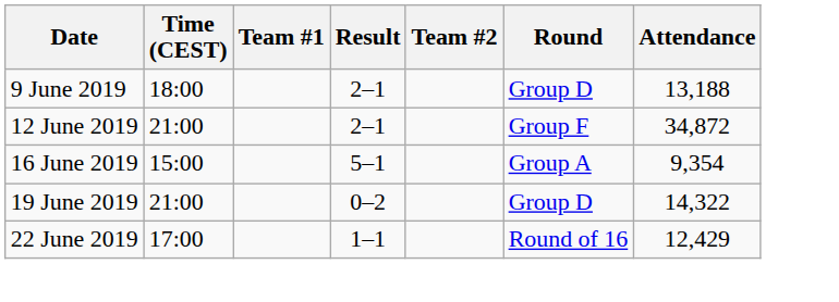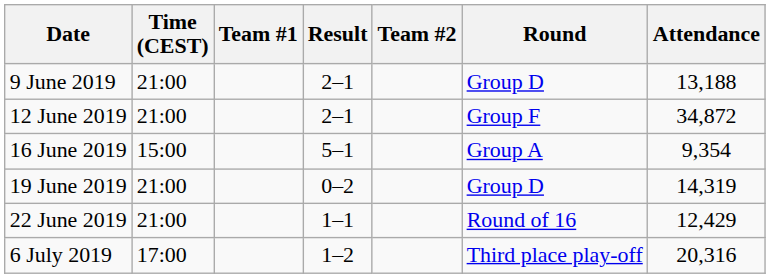9 June 2019 | Time (CEST): 18:00 -> 21:00
19 June 2019 | Attendance: 14,322 -> 14,319
22 June 2019 | Time (CEST): 17:00 -> 21:00
+ row: 6 July 2019 | 17:00 | 1–2 | Third place play-off | 20,316
